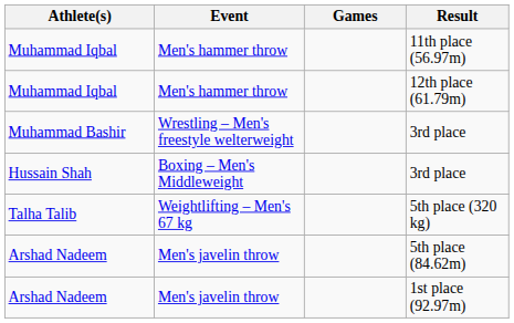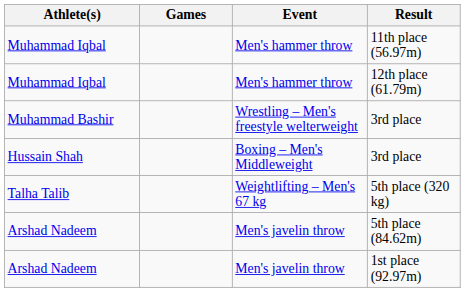columns swapped: Event <-> Games
